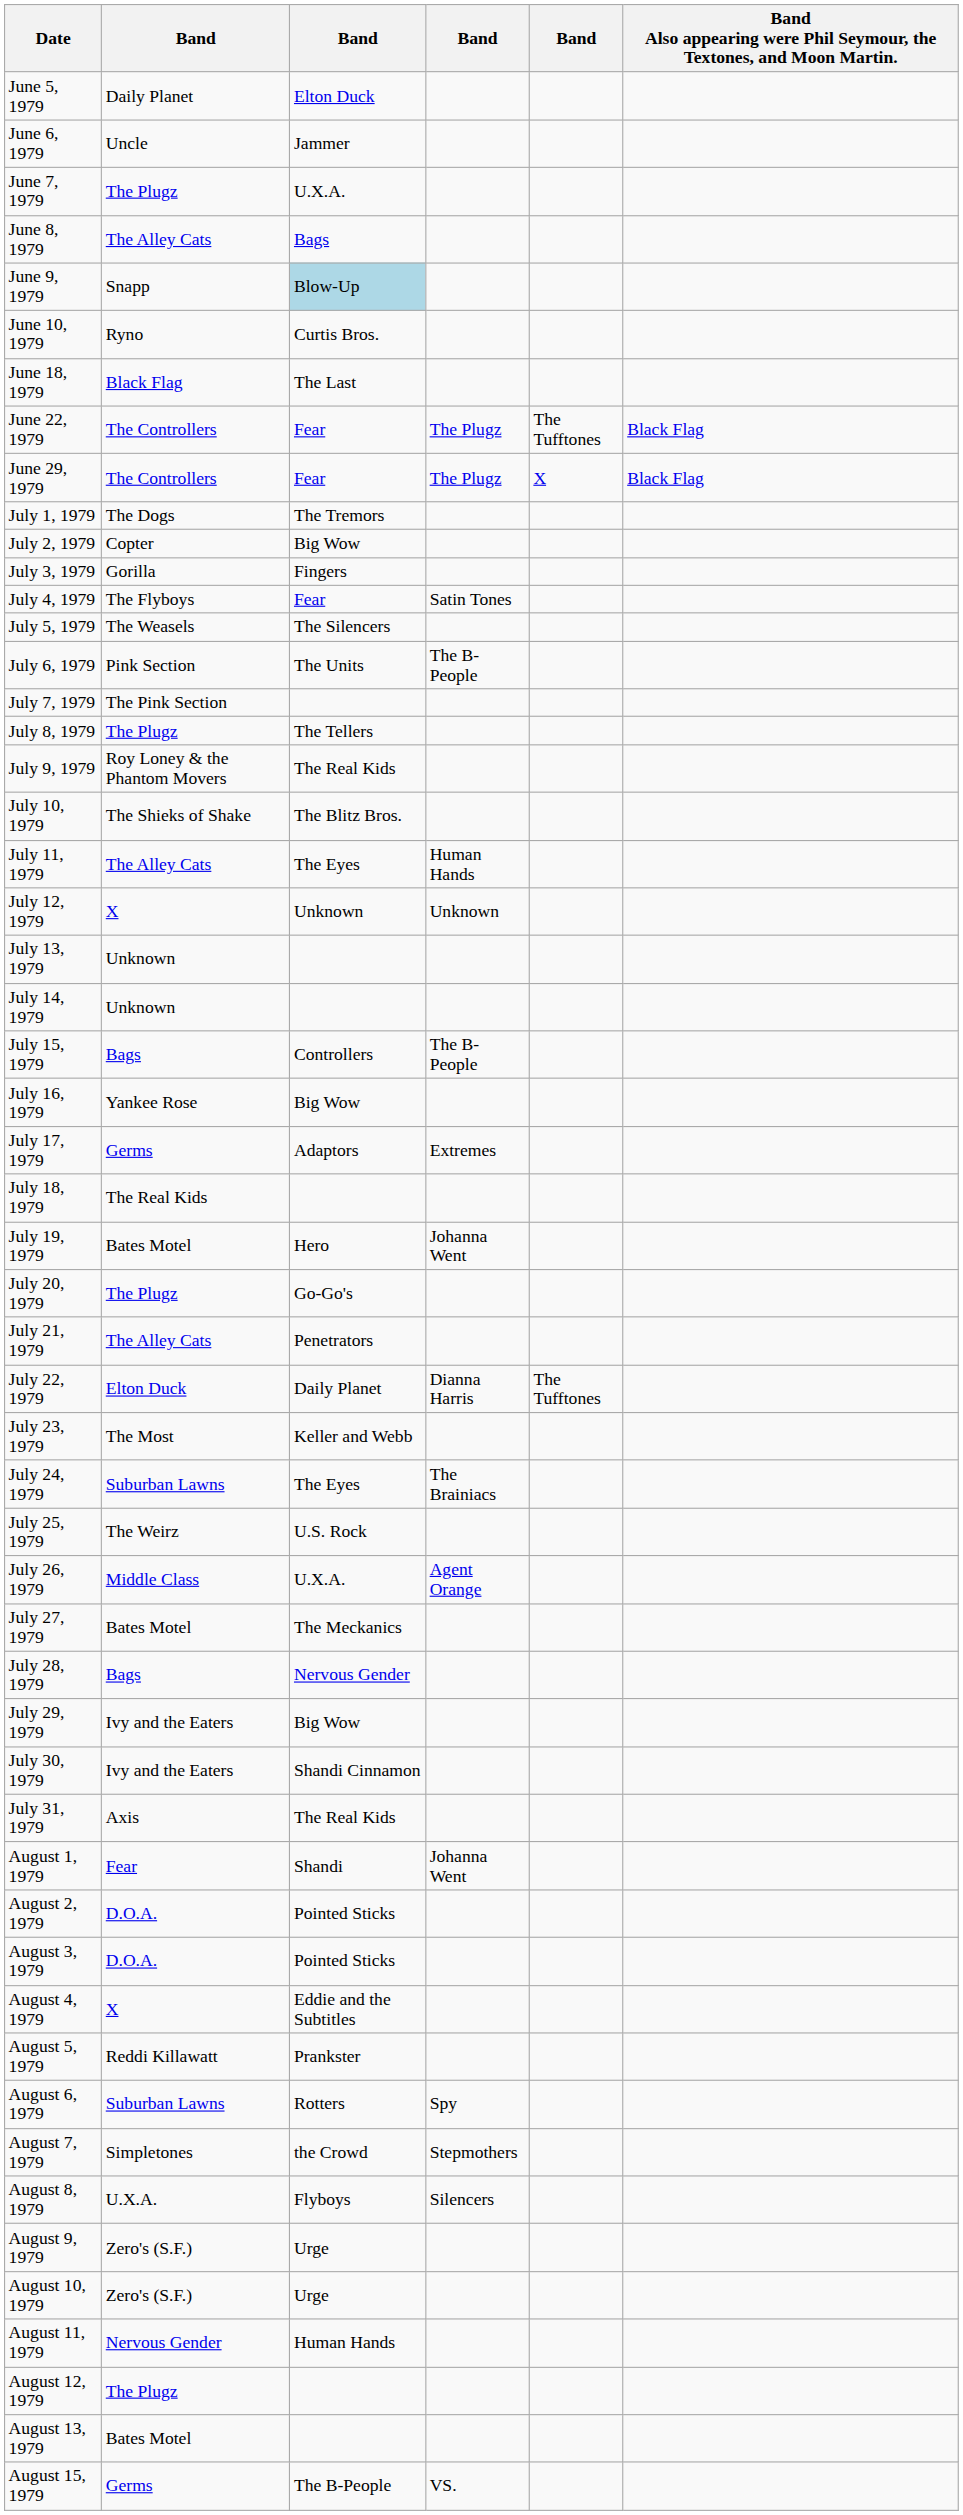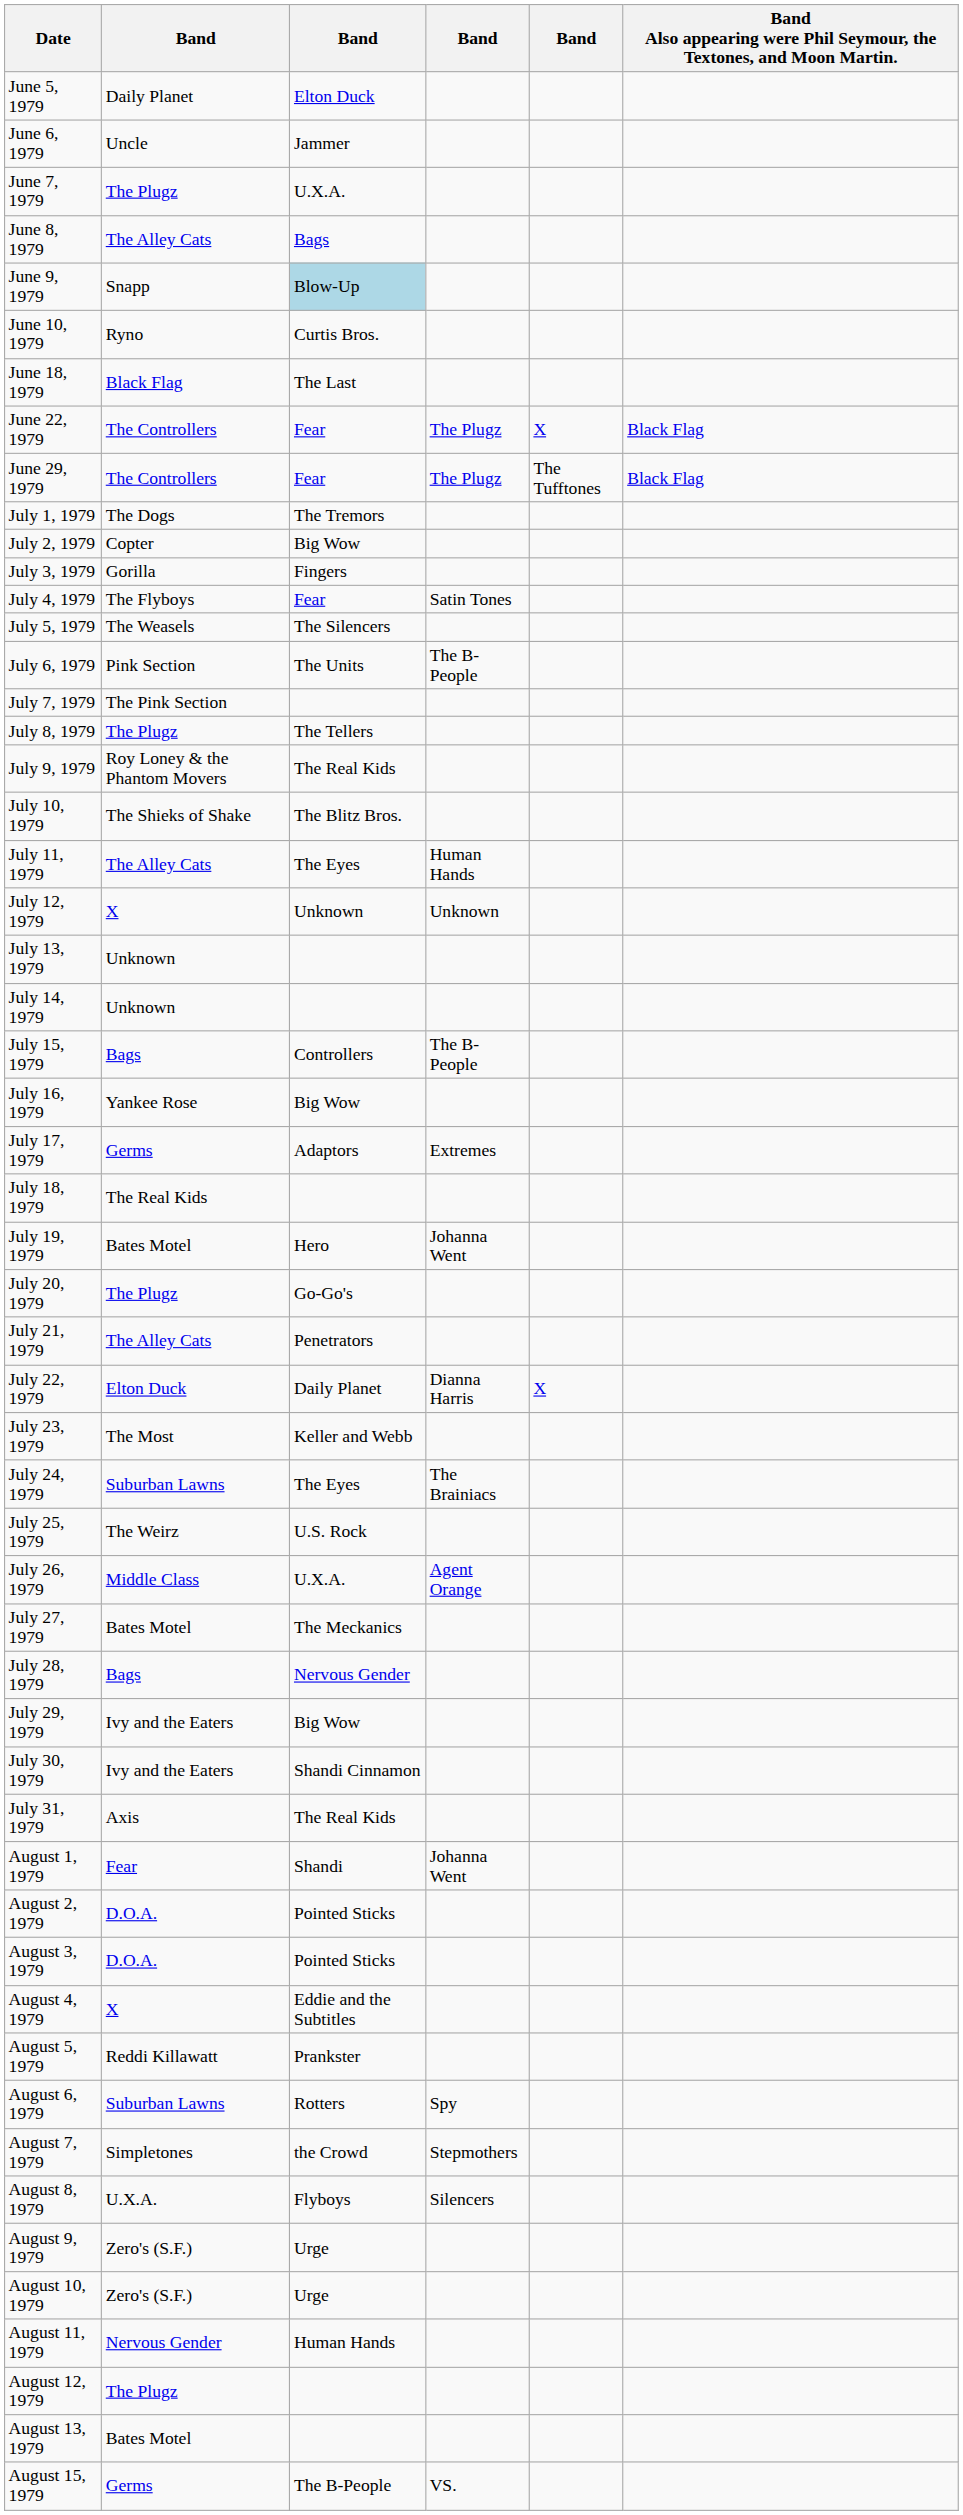June 22, 1979 | column 5: The Tufftones -> X
June 29, 1979 | column 5: X -> The Tufftones
July 22, 1979 | column 5: The Tufftones -> X
